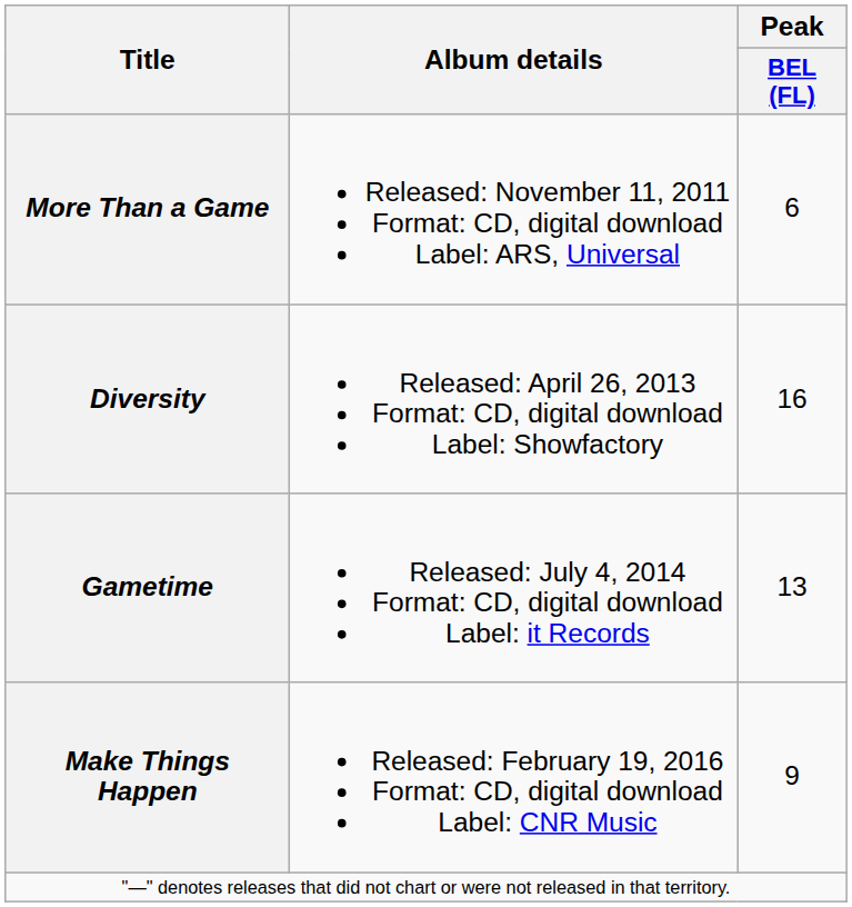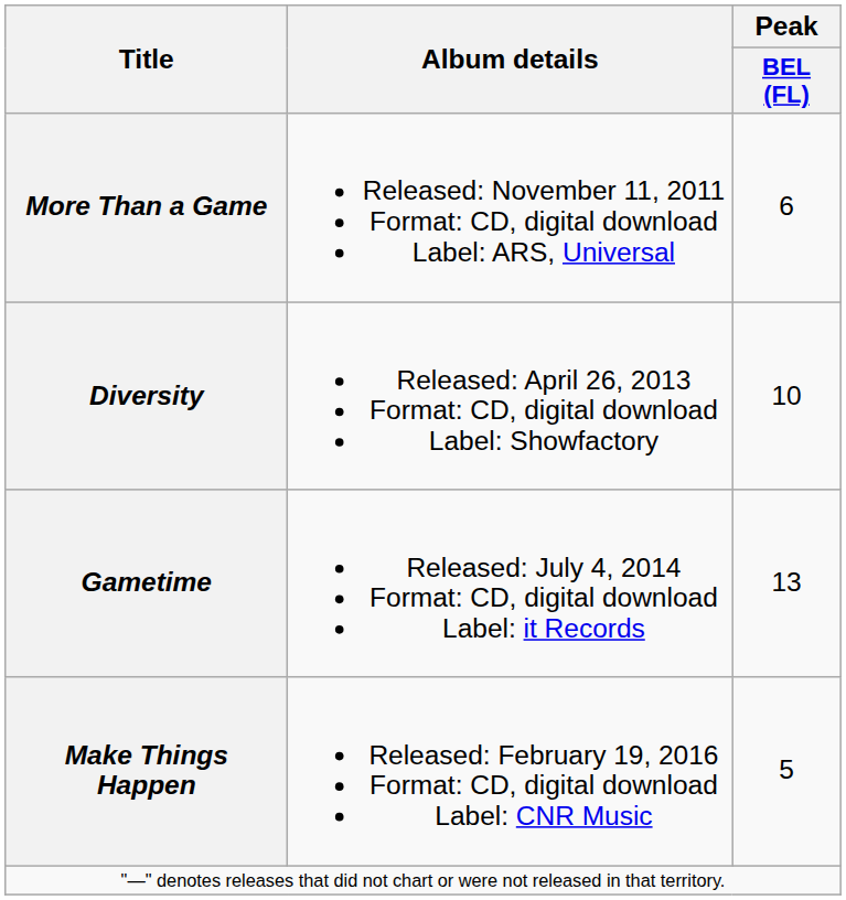Diversity | Peak / BEL (FL): 16 -> 10
Make Things Happen | Peak / BEL (FL): 9 -> 5
